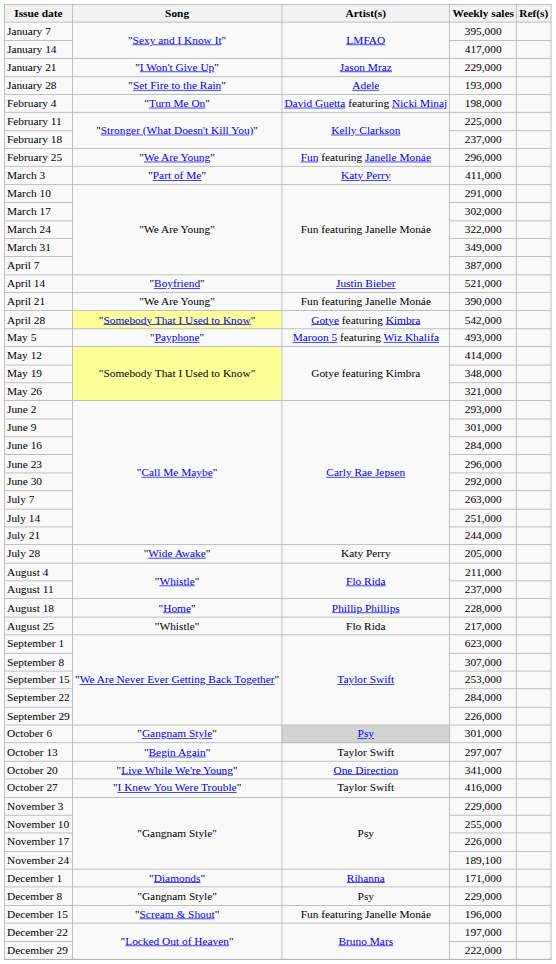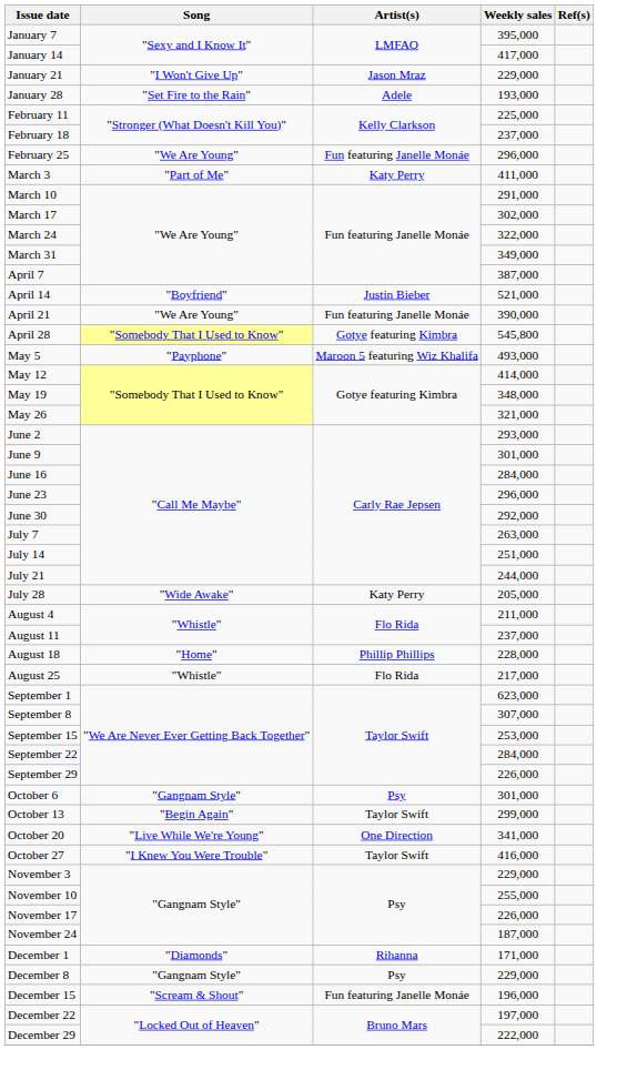- row: February 4 | "Turn Me On" | David Guetta featuring Nicki Minaj | 198,000
April 28 | Weekly sales: 542,000 -> 545,800
October 6 | Artist(s): lightgrey background -> no background
October 13 | Weekly sales: 297,007 -> 299,000
November 24 | Weekly sales: 189,100 -> 187,000
